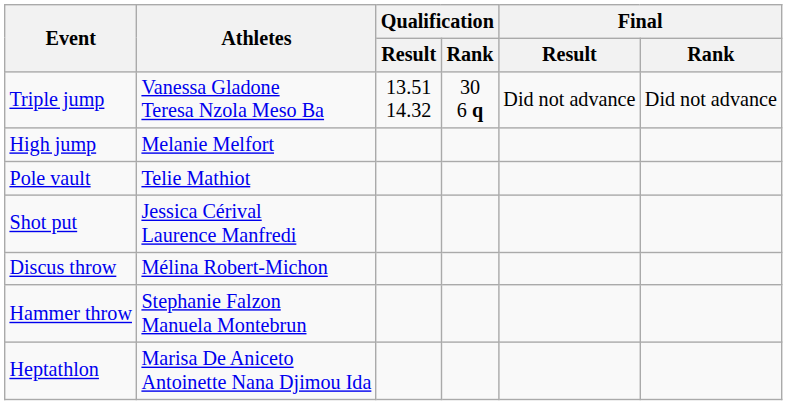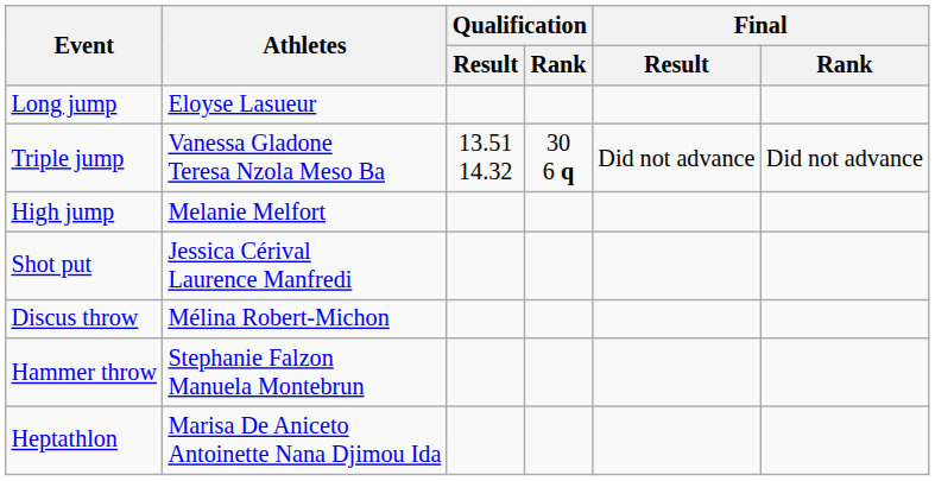+ row: Long jump | Eloyse Lasueur
- row: Pole vault | Telie Mathiot
